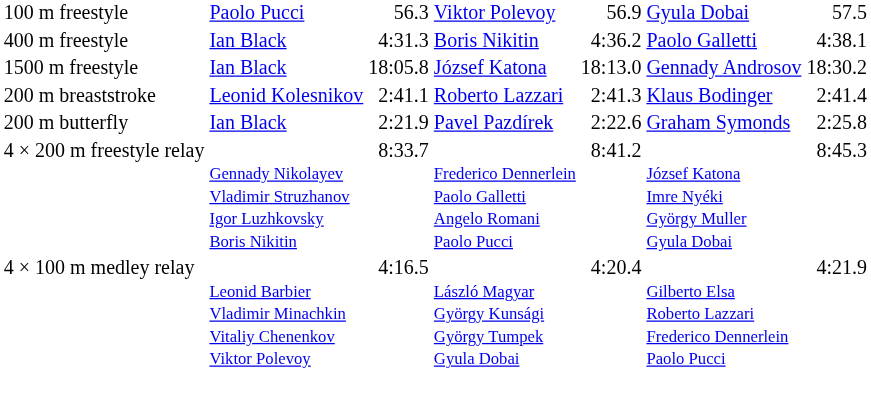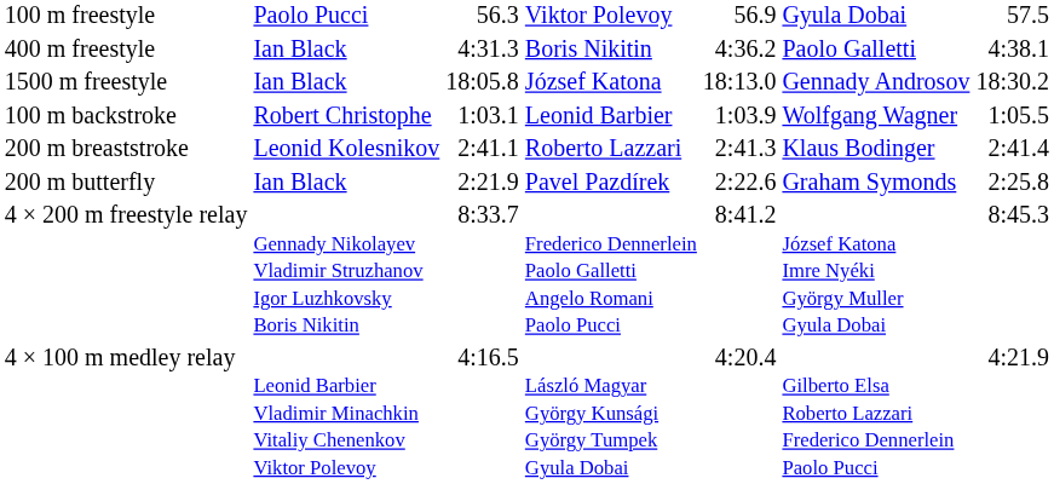+ row: 100 m backstroke | Robert Christophe | 1:03.1 | Leonid Barbier | 1:03.9 | Wolfgang Wagner | 1:05.5
